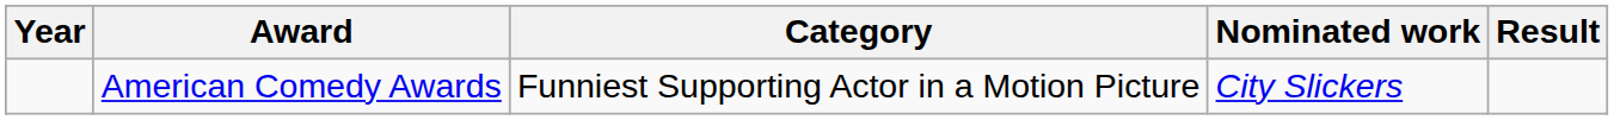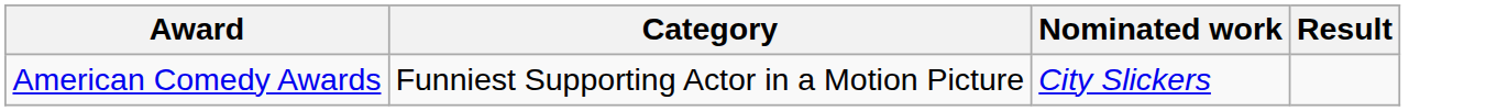- column: Year
